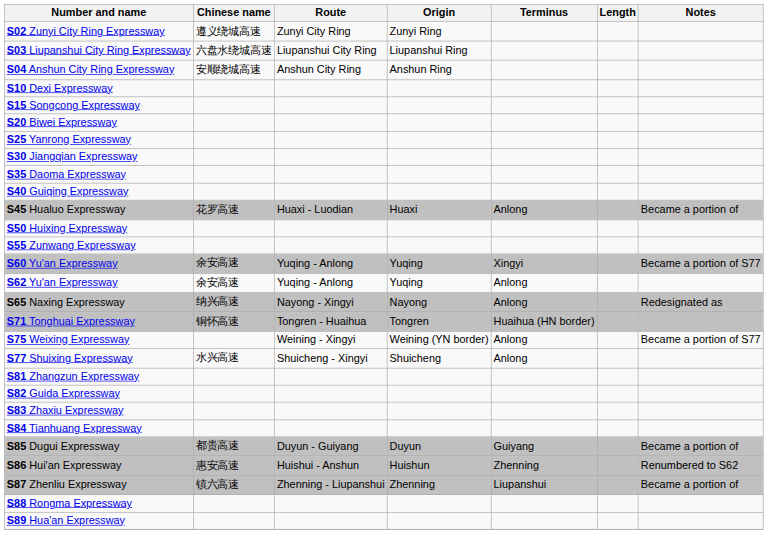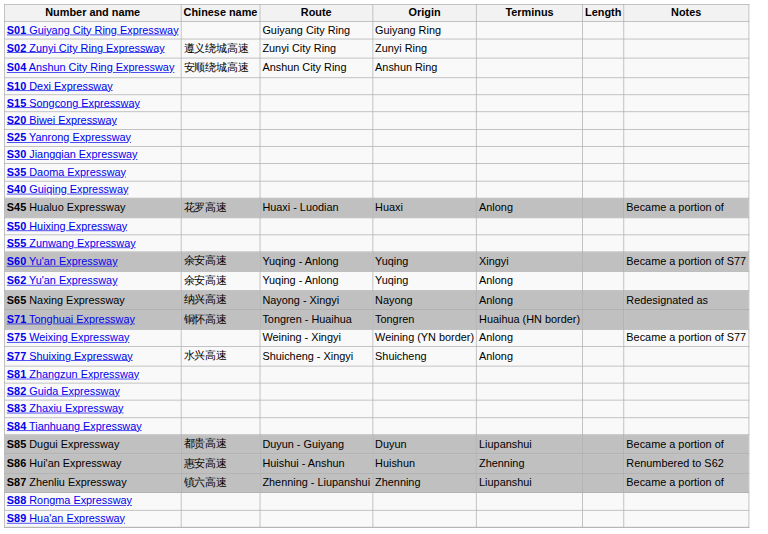+ row: S01 Guiyang City Ring Expressway | Guiyang City Ring | Guiyang Ring
- row: S03 Liupanshui City Ring Expressway | 六盘水绕城高速 | Liupanshui City Ring | Liupanshui Ring
S85 Dugui Expressway | Terminus: Guiyang -> Liupanshui
